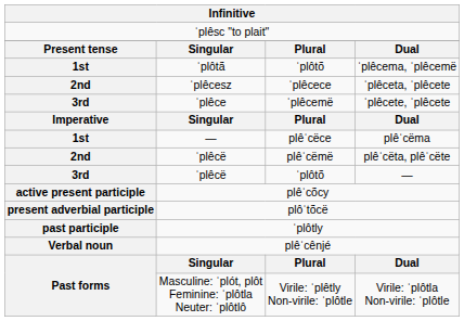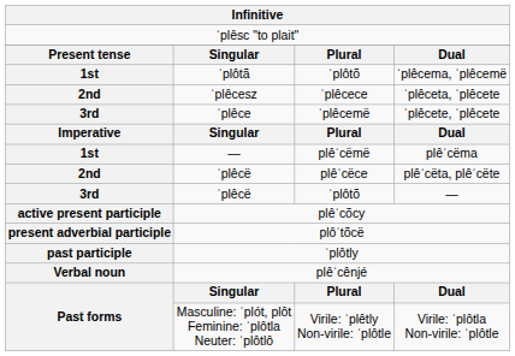plêˈcëma | column 3: plêˈcëce -> plêˈcëmë
plêˈcëta, plêˈcëte | column 3: plêˈcëmë -> plêˈcëce
